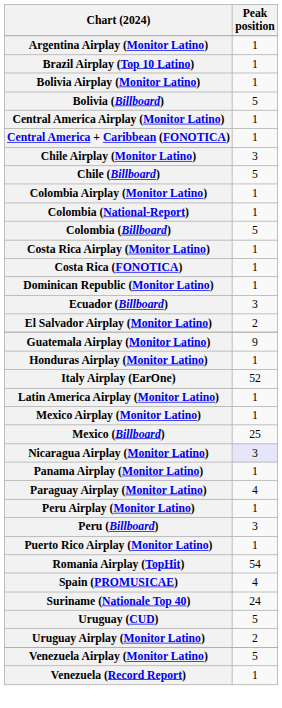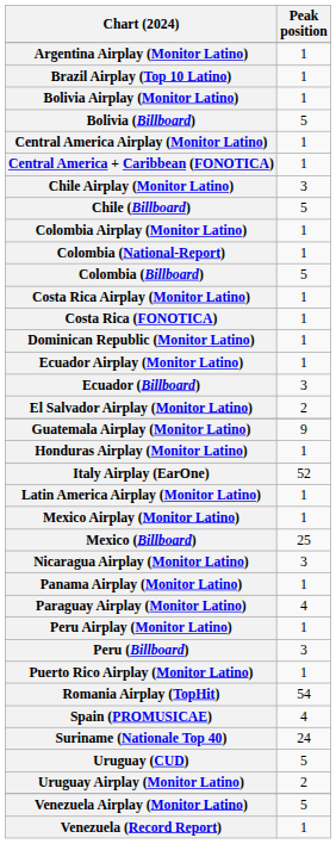+ row: Ecuador Airplay (Monitor Latino) | 1
Nicaragua Airplay (Monitor Latino) | Peak position: lavender background -> no background
